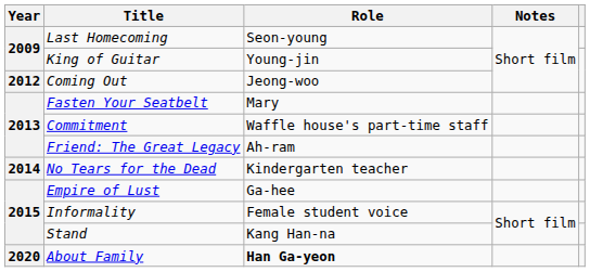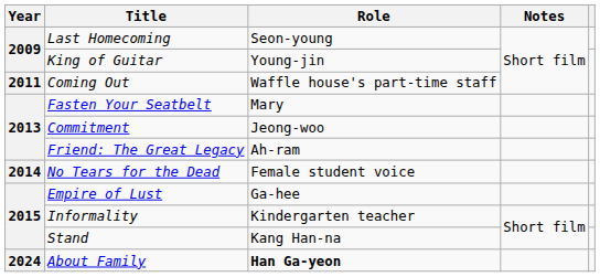Coming Out | Year: 2012 -> 2011
Coming Out | Role: Jeong-woo -> Waffle house's part-time staff
Commitment | Role: Waffle house's part-time staff -> Jeong-woo
No Tears for the Dead | Role: Kindergarten teacher -> Female student voice
Informality | Role: Female student voice -> Kindergarten teacher
About Family | Year: 2020 -> 2024
